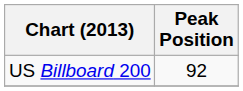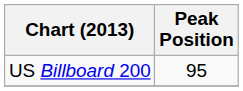US Billboard 200 | Peak Position: 92 -> 95
